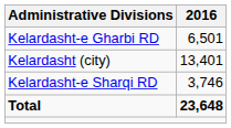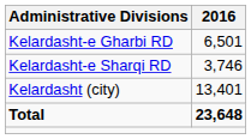rows swapped: Kelardasht-e Sharqi RD <-> Kelardasht (city)
